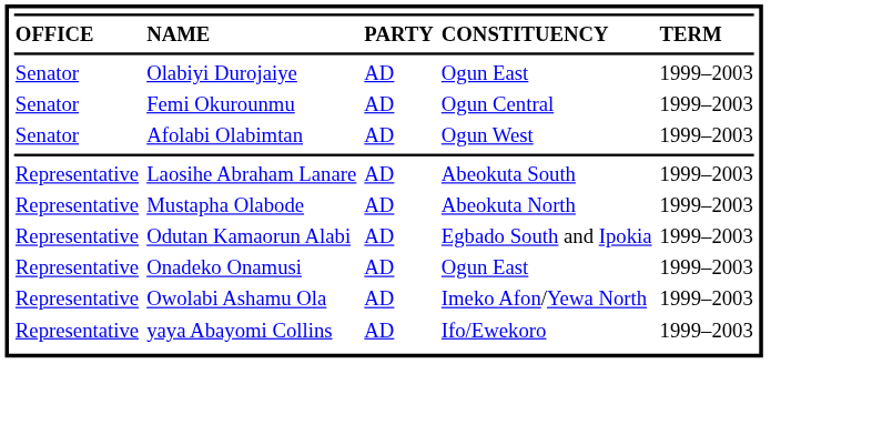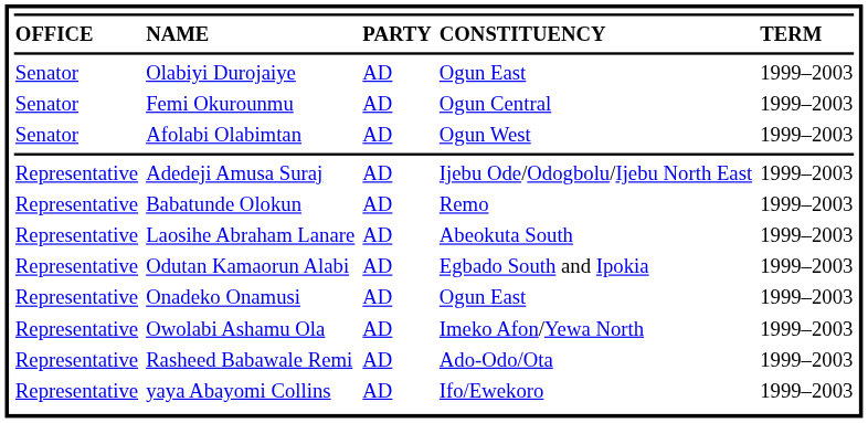+ row: Representative | Adedeji Amusa Suraj | AD | Ijebu Ode/Odogbolu/Ijebu North East | 1999–2003
+ row: Representative | Babatunde Olokun | AD | Remo | 1999–2003
- row: Representative | Mustapha Olabode | AD | Abeokuta North | 1999–2003
+ row: Representative | Rasheed Babawale Remi | AD | Ado-Odo/Ota | 1999–2003
